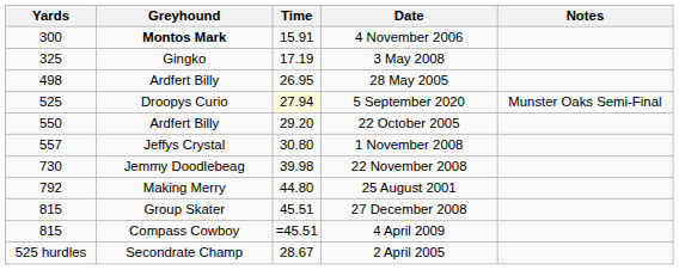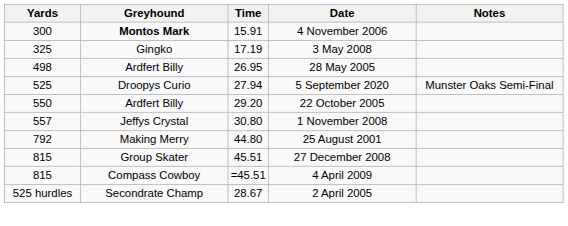5 September 2020 | Time: lightyellow background -> no background
- row: 730 | Jemmy Doodlebeag | 39.98 | 22 November 2008
